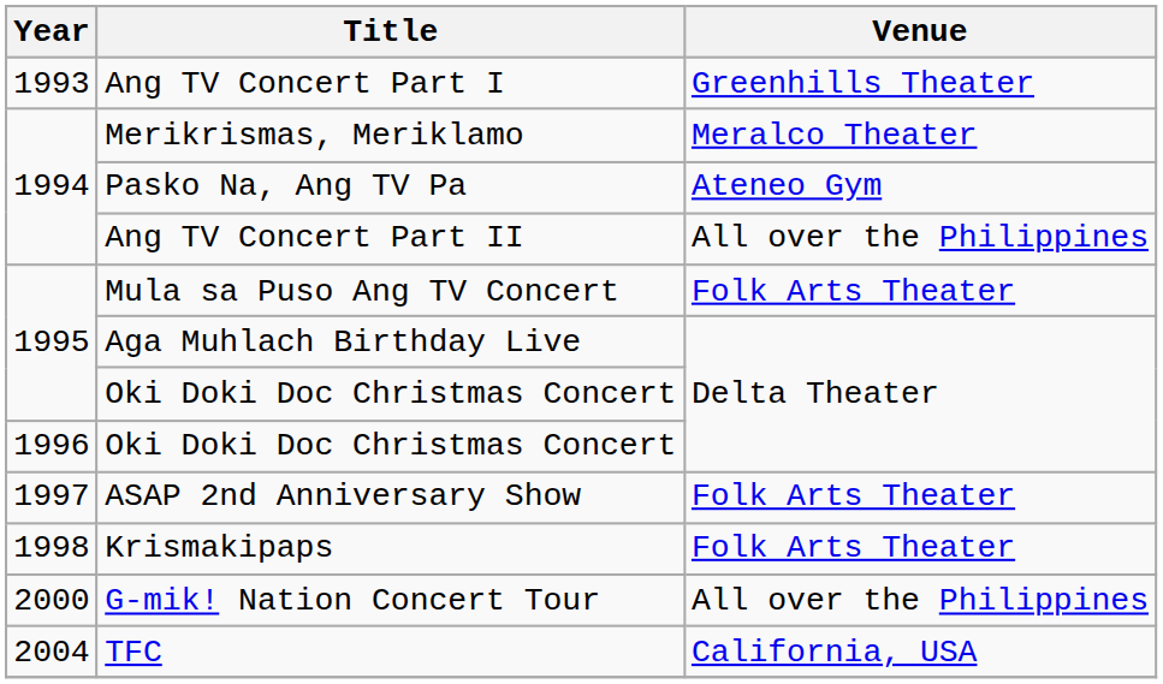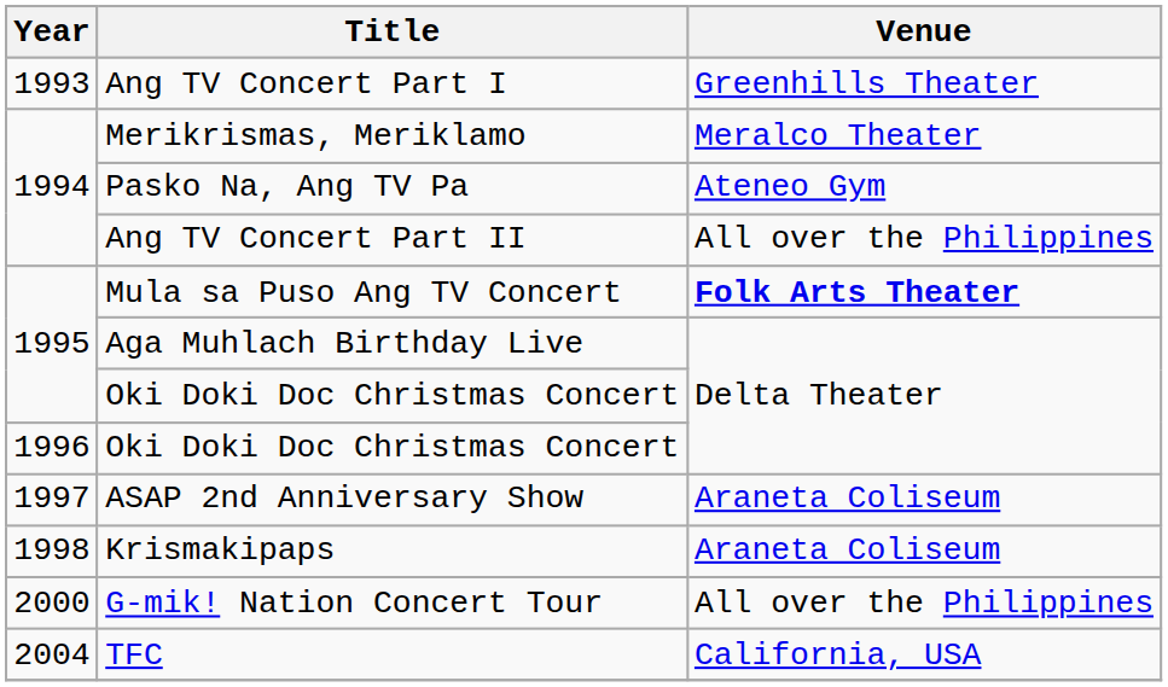Mula sa Puso Ang TV Concert | Venue: normal -> bold
ASAP 2nd Anniversary Show | Venue: Folk Arts Theater -> Araneta Coliseum
Krismakipaps | Venue: Folk Arts Theater -> Araneta Coliseum
